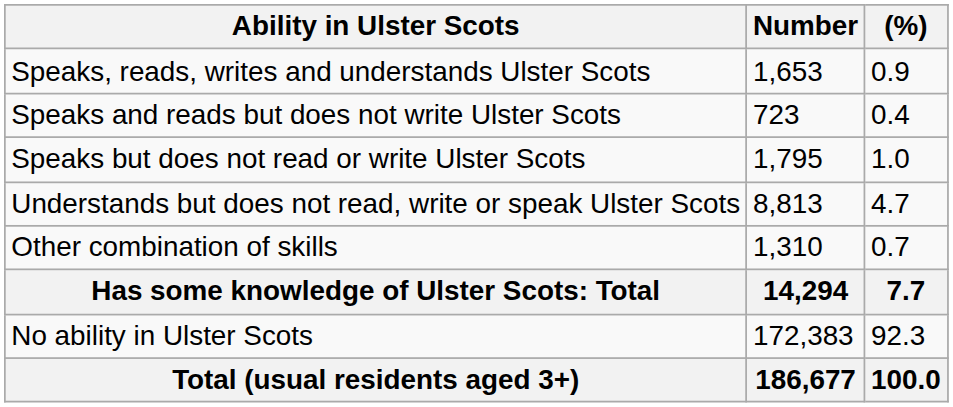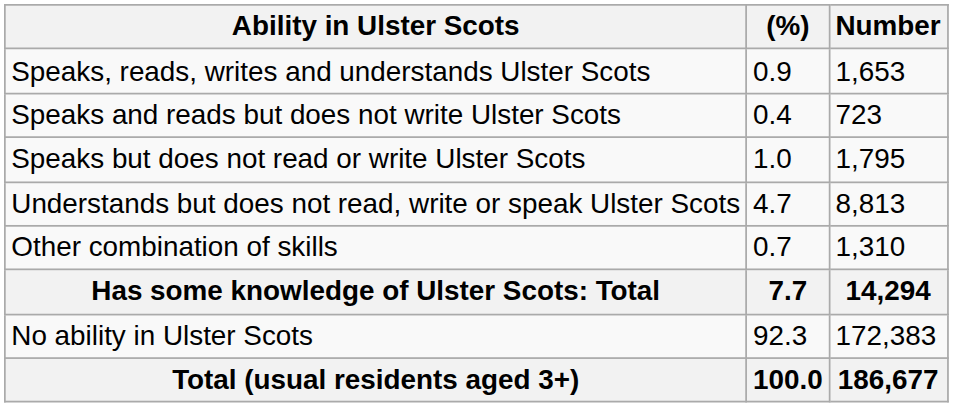columns swapped: Number <-> (%)
